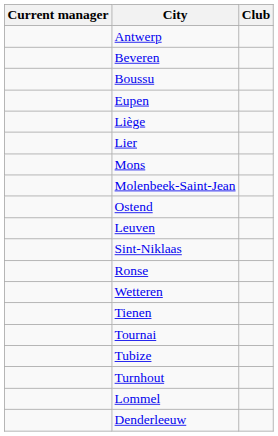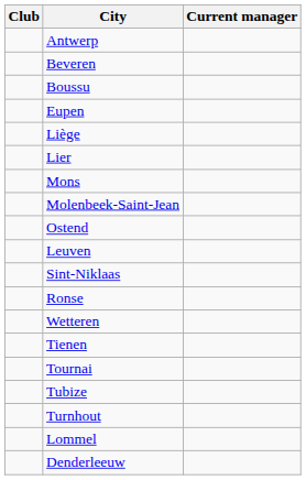columns swapped: Club <-> Current manager
